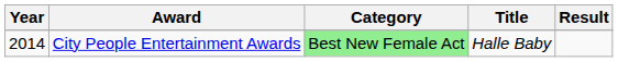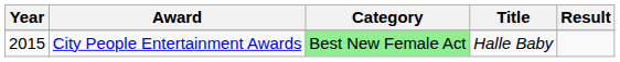City People Entertainment Awards | Year: 2014 -> 2015
